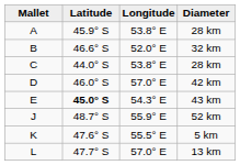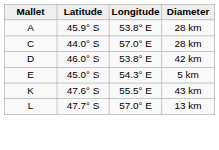- row: B | 46.6° S | 52.0° E | 32 km
C | Longitude: 53.8° E -> 57.0° E
D | Longitude: 57.0° E -> 53.8° E
E | Latitude: bold -> normal
E | Diameter: 43 km -> 5 km
- row: J | 48.7° S | 55.9° E | 52 km
K | Diameter: 5 km -> 43 km
